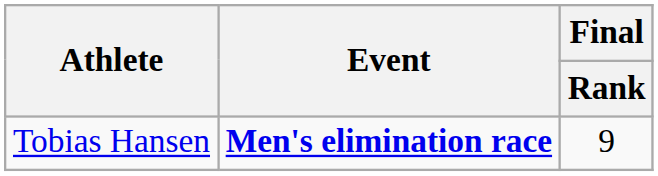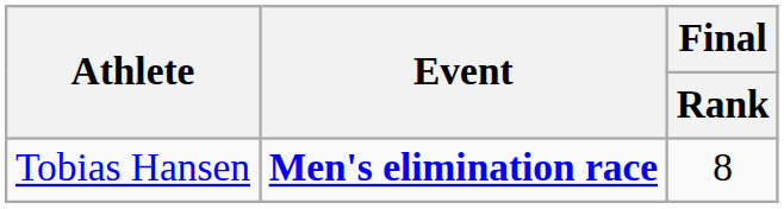Tobias Hansen | Final / Rank: 9 -> 8
